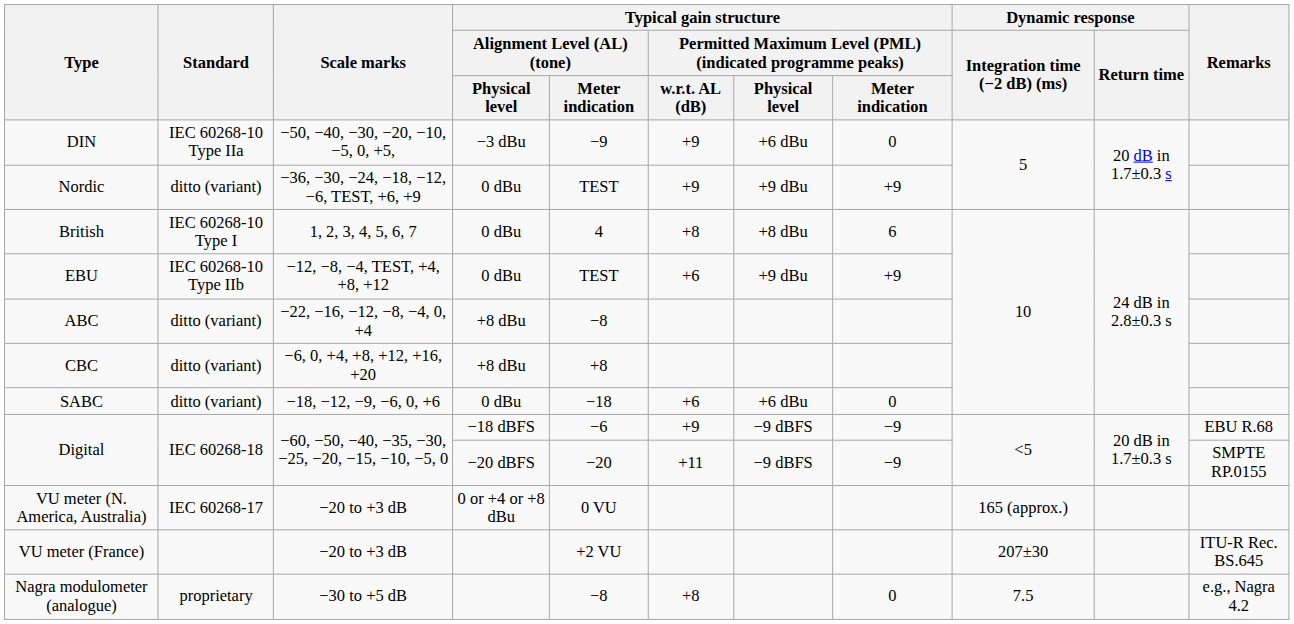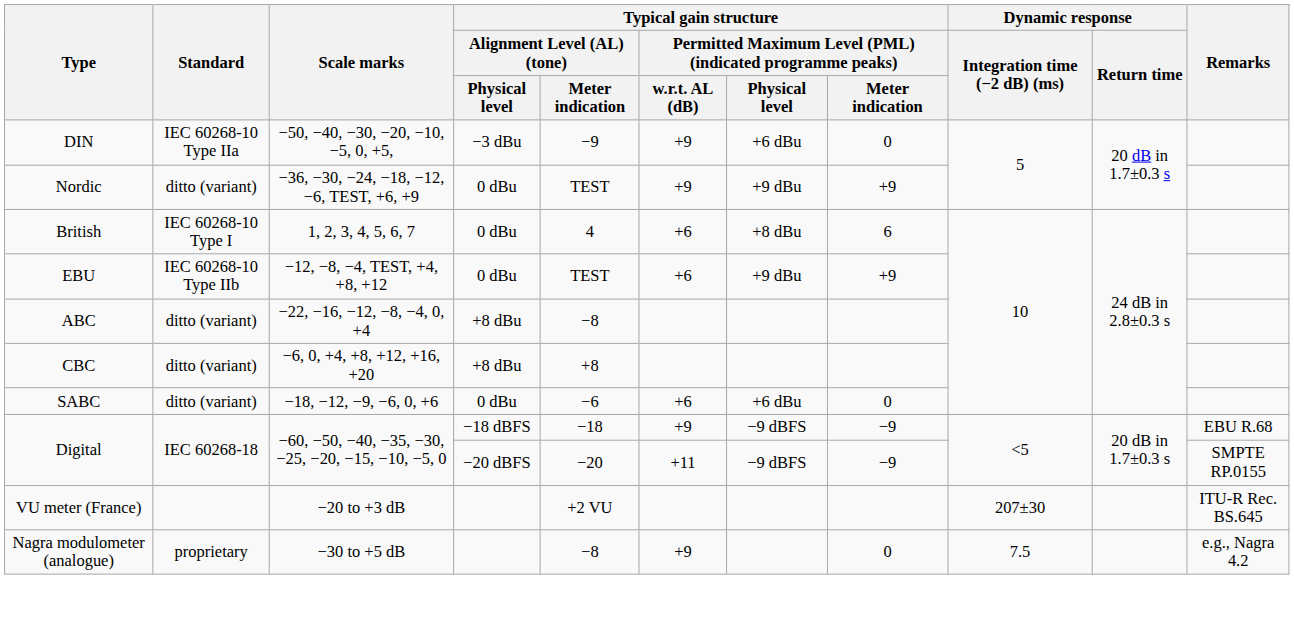British | column 6: +8 -> +6
SABC | column 5: −18 -> −6
Digital / −18 dBFS | column 5: −6 -> −18
- row: VU meter (N. America, Australia) | IEC 60268-17 | −20 to +3 dB | 0 or +4 or +8 dBu | 0 VU | 165 (approx.)
Nagra modulometer (analogue) | column 6: +8 -> +9
